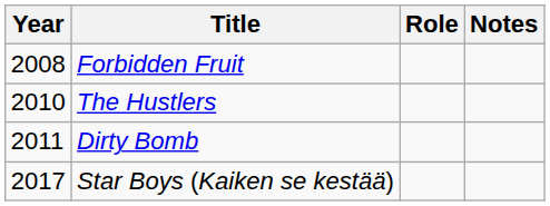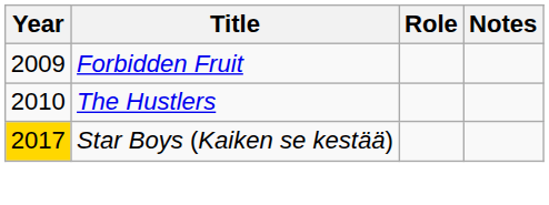Forbidden Fruit | Year: 2008 -> 2009
- row: 2011 | Dirty Bomb
Star Boys (Kaiken se kestää) | Year: no background -> gold background
